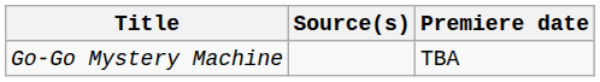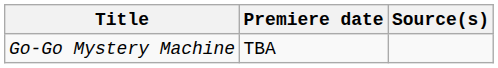columns swapped: Premiere date <-> Source(s)
